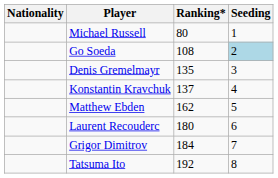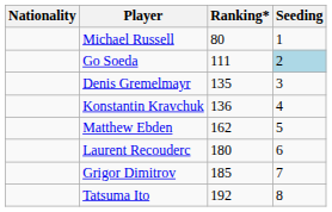Go Soeda | Ranking*: 108 -> 111
Konstantin Kravchuk | Ranking*: 137 -> 136
Grigor Dimitrov | Ranking*: 184 -> 185
